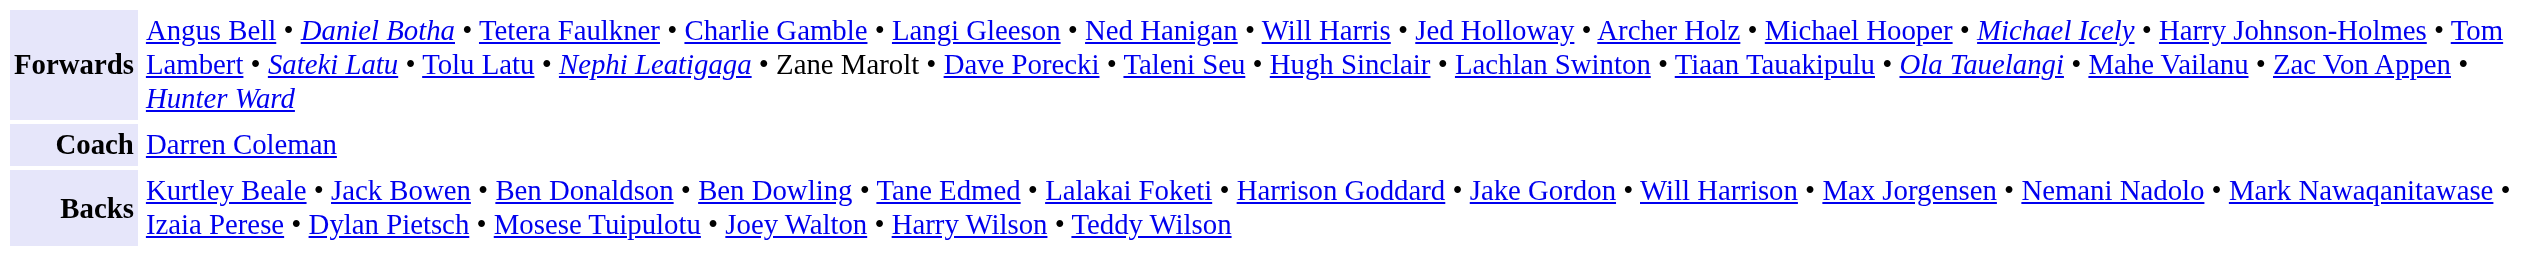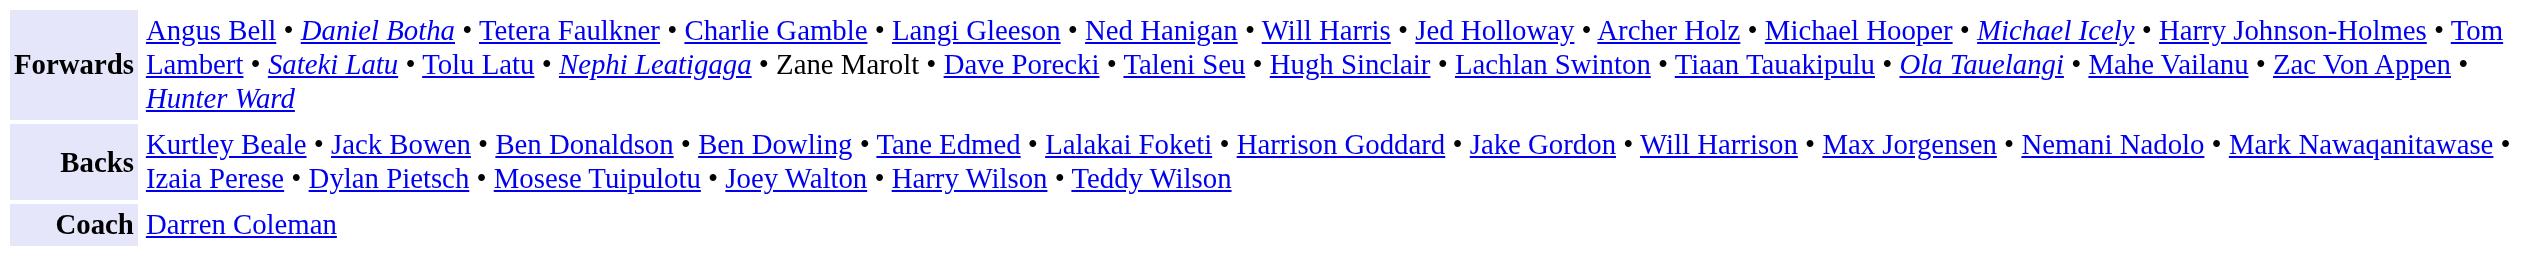rows swapped: Backs <-> Coach
